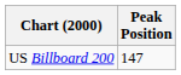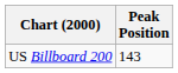US Billboard 200 | Peak Position: 147 -> 143
